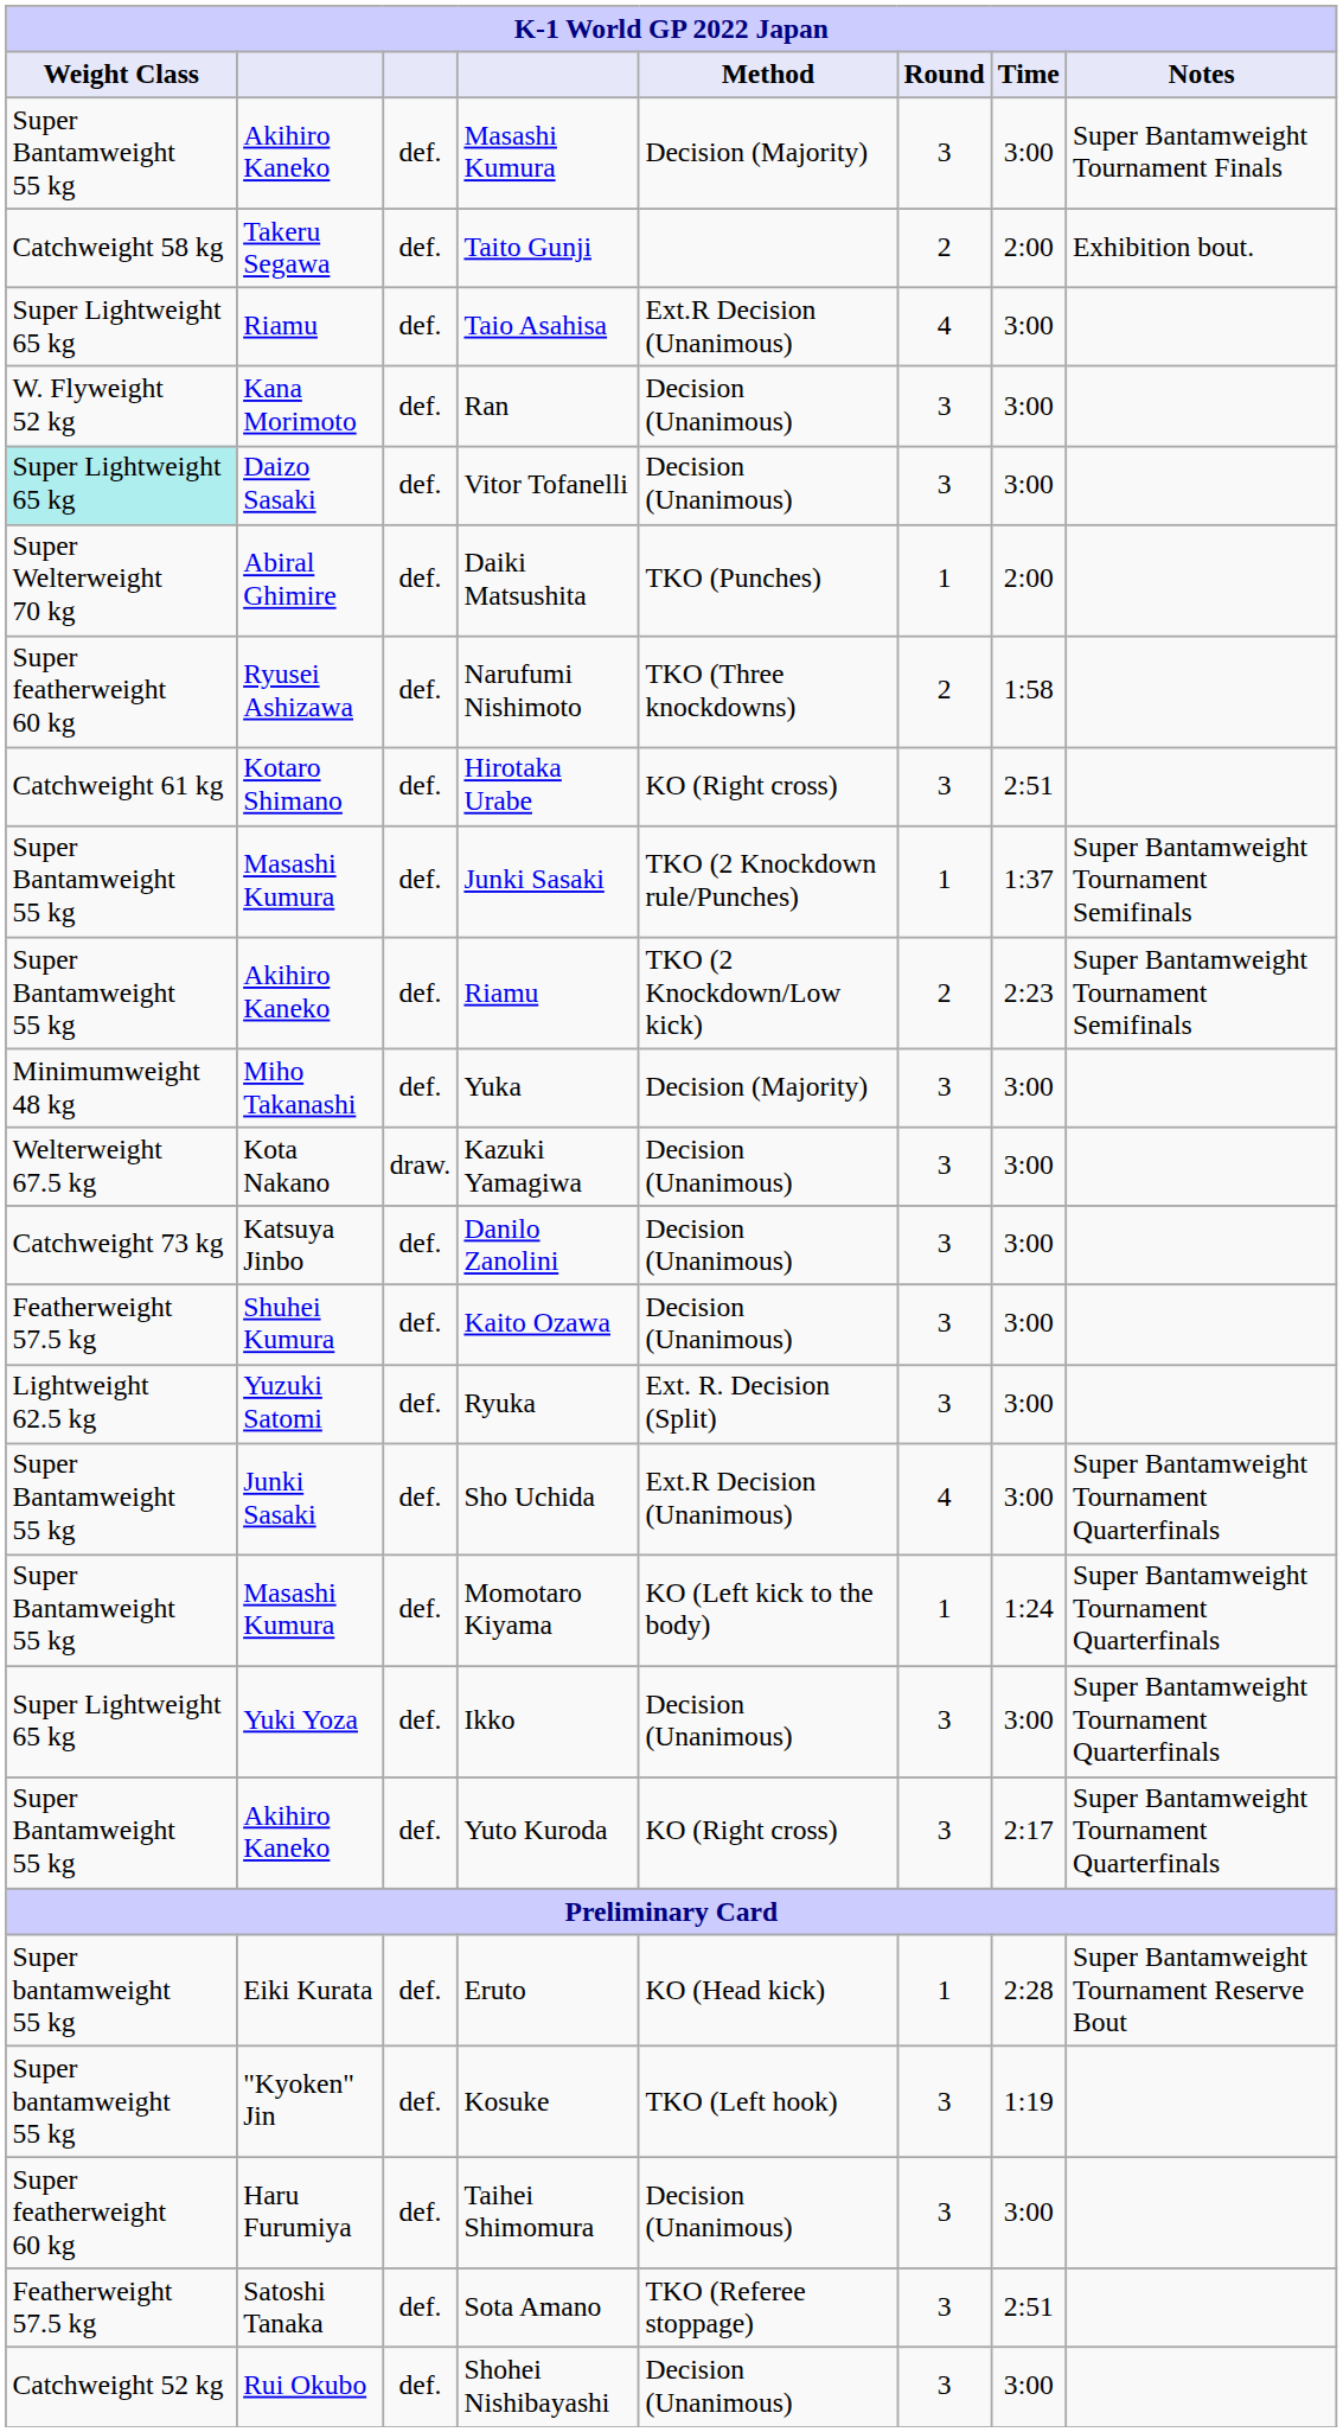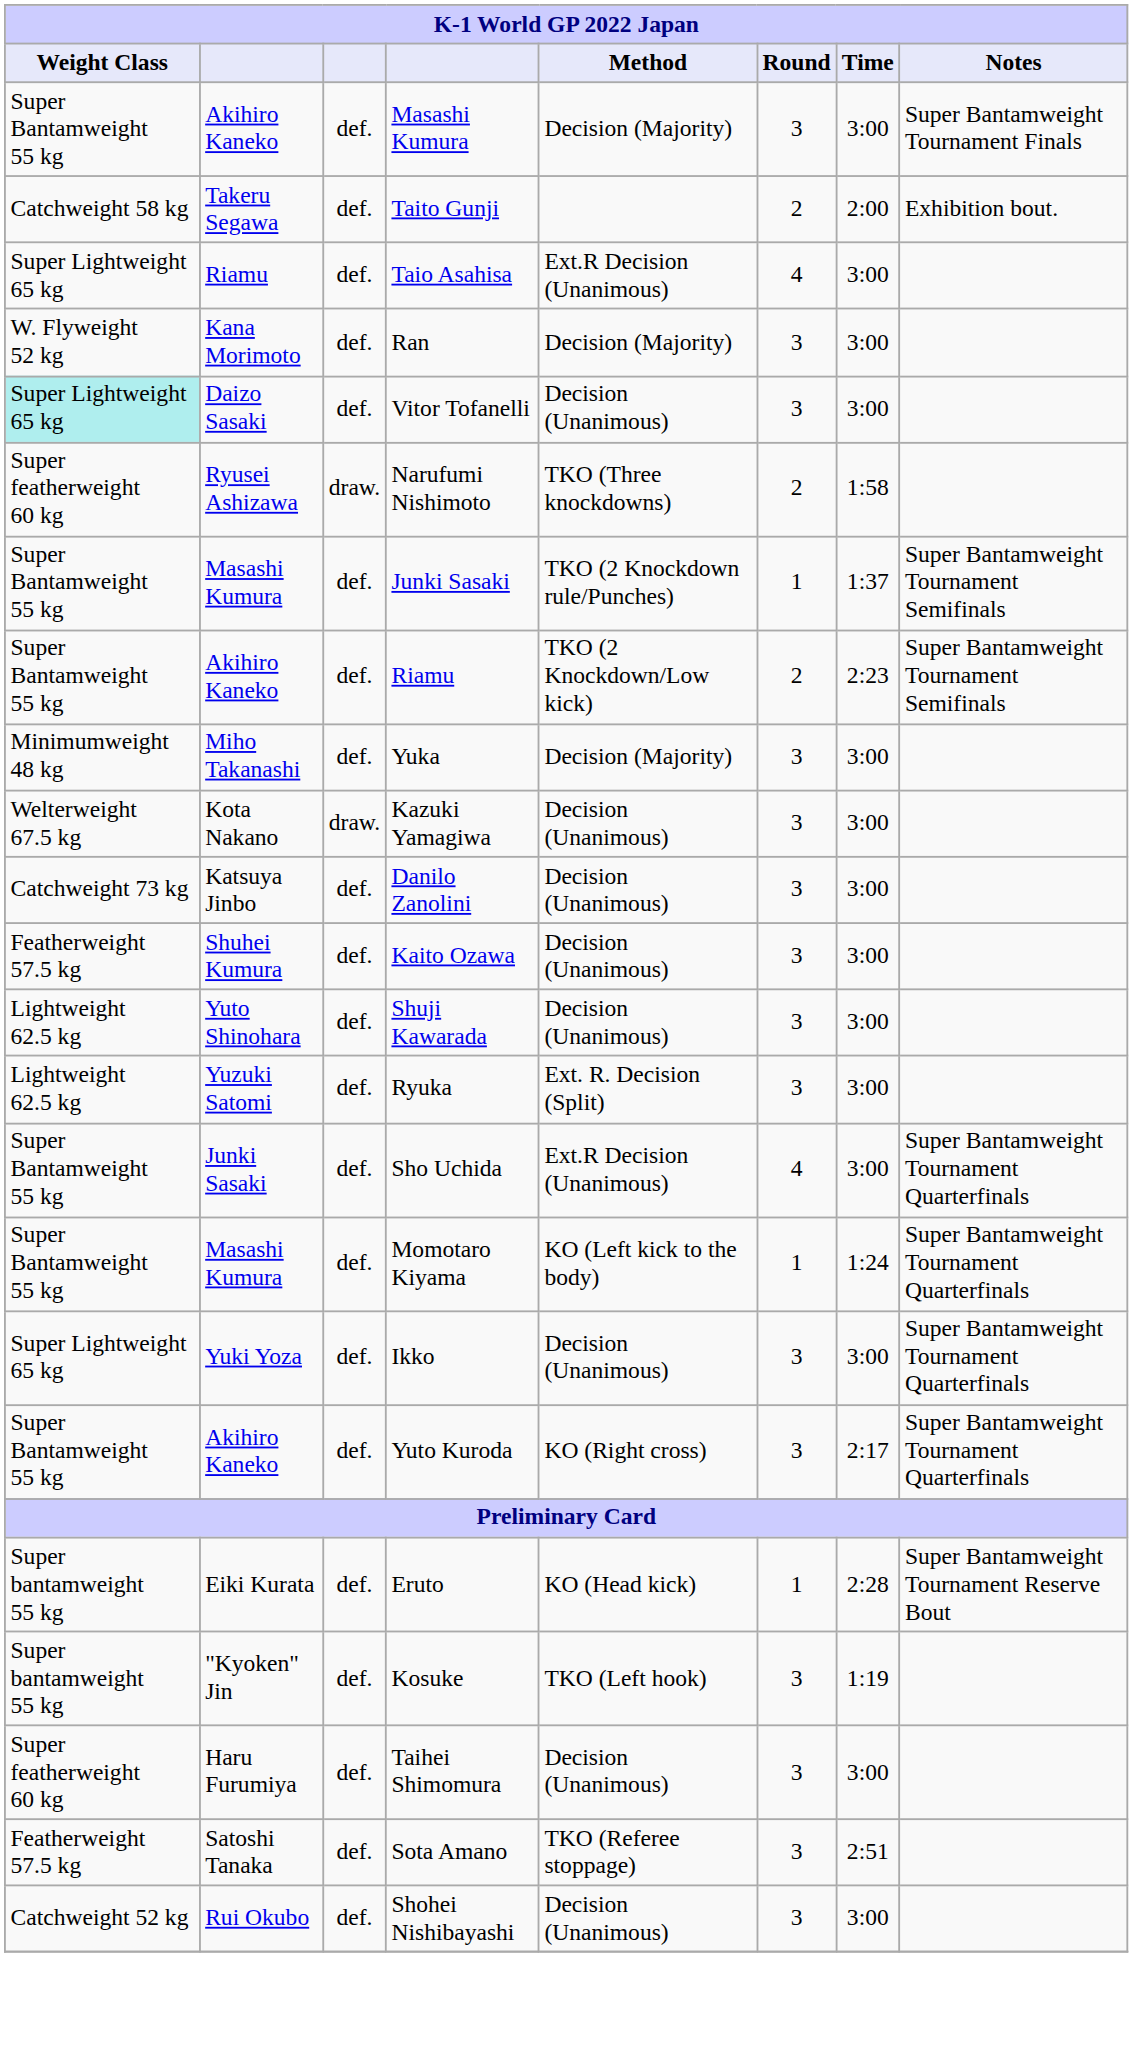Ran | Method: Decision (Unanimous) -> Decision (Majority)
- row: Super Welterweight 70 kg | Abiral Ghimire | def. | Daiki Matsushita | TKO (Punches) | 1 | 2:00
Narufumi Nishimoto | column 3: def. -> draw.
- row: Catchweight 61 kg | Kotaro Shimano | def. | Hirotaka Urabe | KO (Right cross) | 3 | 2:51
+ row: Lightweight 62.5 kg | Yuto Shinohara | def. | Shuji Kawarada | Decision (Unanimous) | 3 | 3:00
